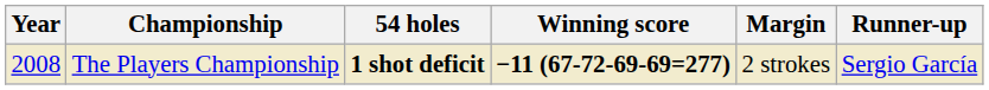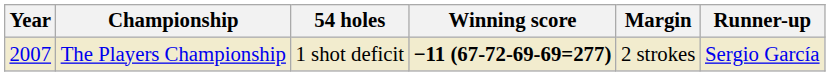The Players Championship | Year: 2008 -> 2007
The Players Championship | 54 holes: bold -> normal
